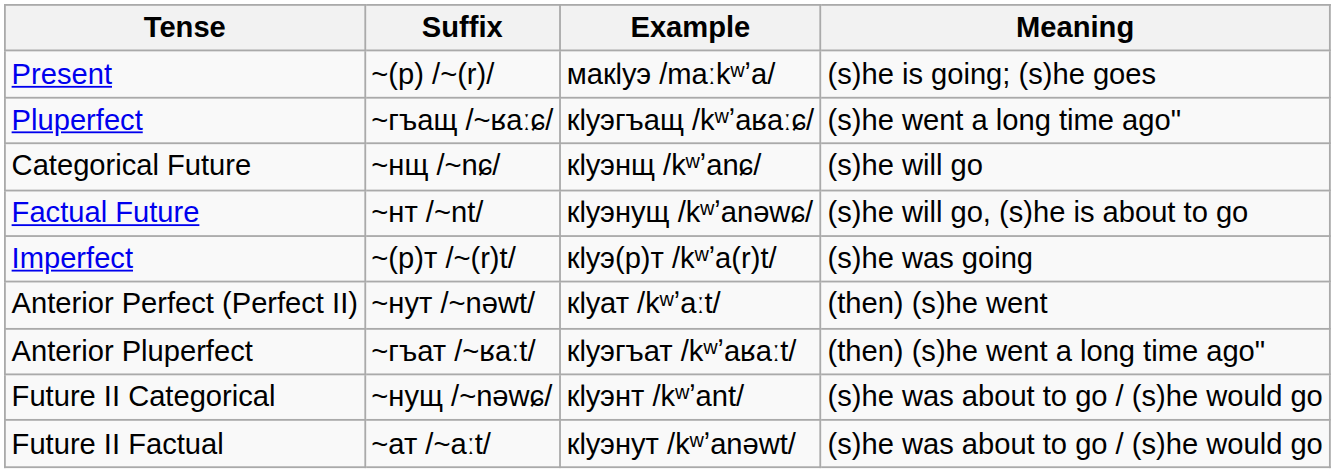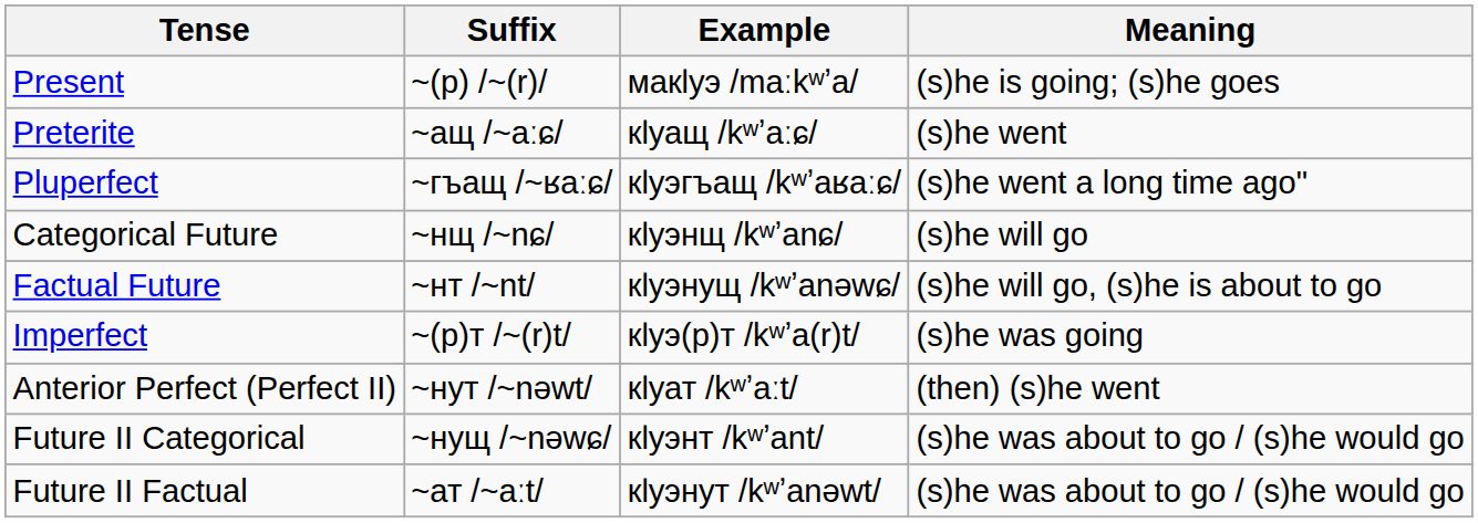+ row: Preterite | ~ащ /~aːɕ/ | кӏуащ /kʷʼaːɕ/ | (s)he went
- row: Anterior Pluperfect | ~гъат /~ʁaːt/ | кӏуэгъат /kʷʼaʁaːt/ | (then) (s)he went a long time ago"
